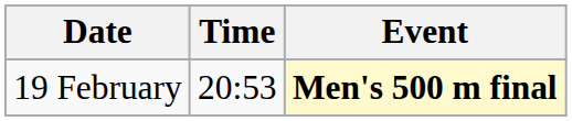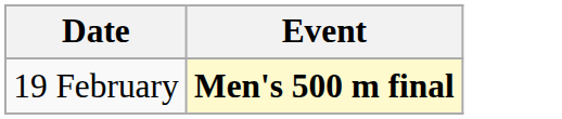- column: Time | 20:53
